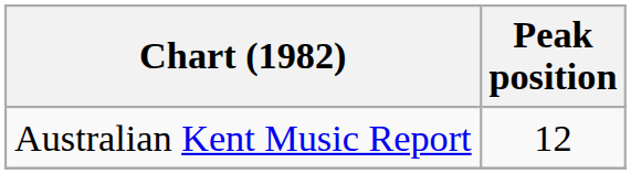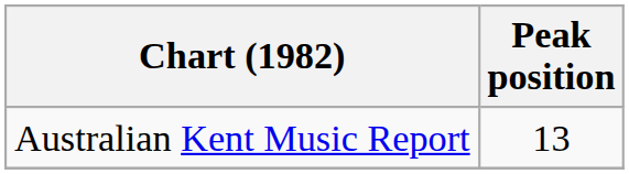Australian Kent Music Report | Peak position: 12 -> 13
